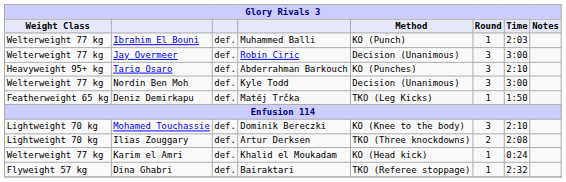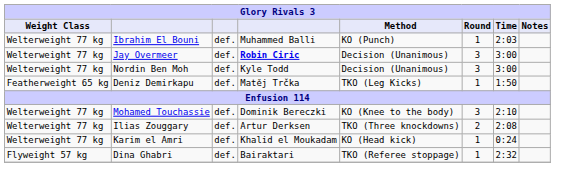Jay Overmeer | column 4: normal -> bold
- row: Heavyweight 95+ kg | Tariq Osaro | def. | Abderrahman Barkouch | KO (Punches) | 3 | 2:10
Mohamed Touchassie | Weight Class: Lightweight 70 kg -> Welterweight 77 kg
Ilias Zouggary | Weight Class: Lightweight 70 kg -> Welterweight 77 kg
